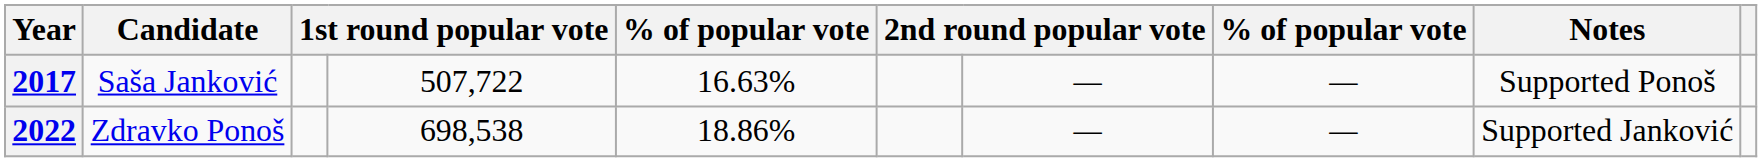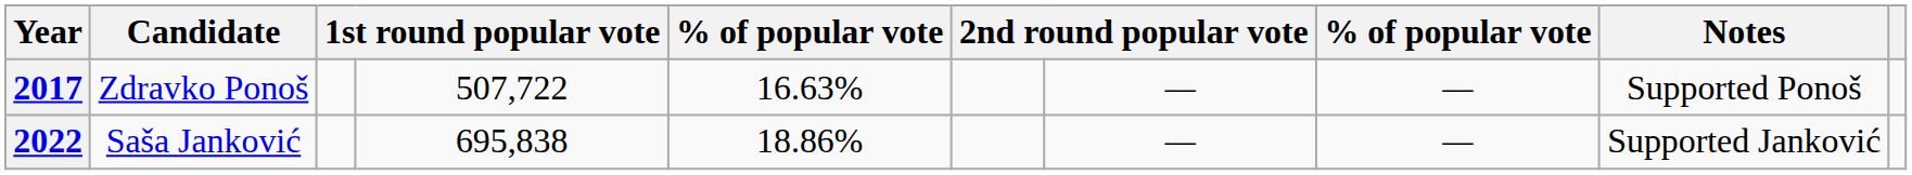2017 | Candidate: Saša Janković -> Zdravko Ponoš
2022 | Candidate: Zdravko Ponoš -> Saša Janković
2022 | column 4: 698,538 -> 695,838
